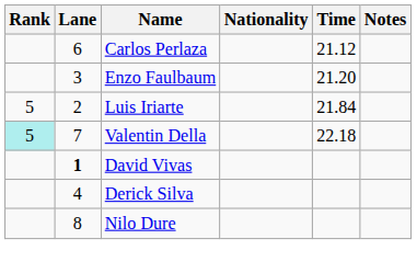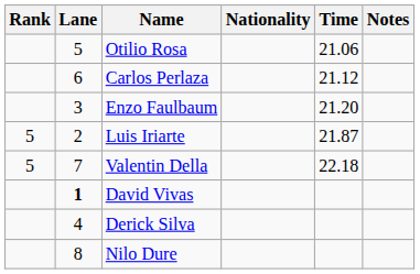+ row: 5 | Otilio Rosa | 21.06
Luis Iriarte | Time: 21.84 -> 21.87
Valentin Della | Rank: paleturquoise background -> no background
